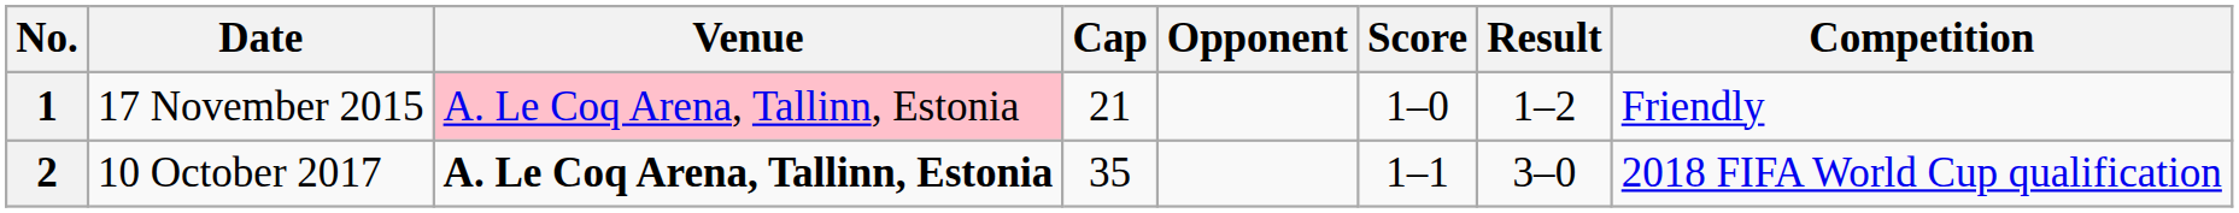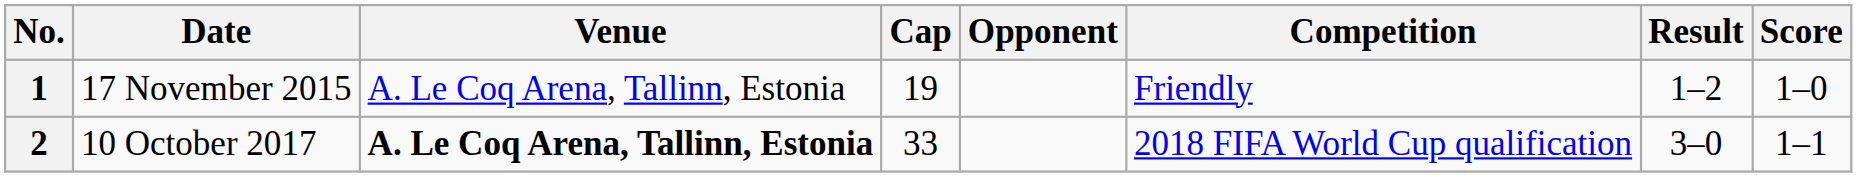columns swapped: Score <-> Competition
1 | Venue: pink background -> no background
1 | Cap: 21 -> 19
2 | Cap: 35 -> 33
